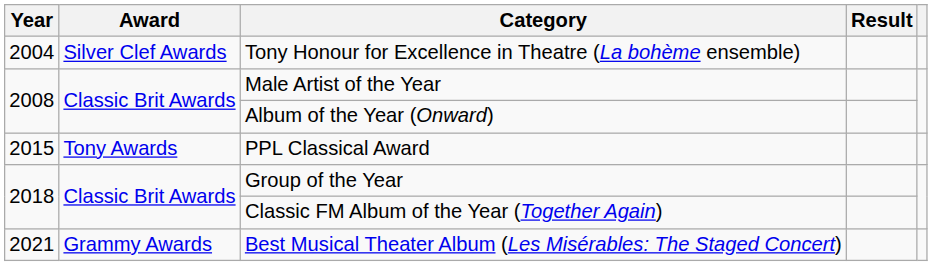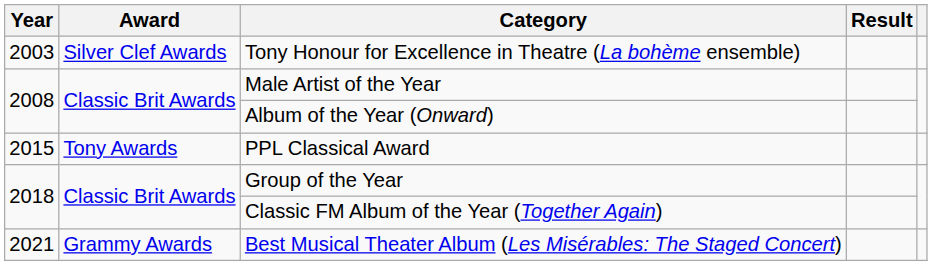Tony Honour for Excellence in Theatre (La bohème ensemble) | Year: 2004 -> 2003
